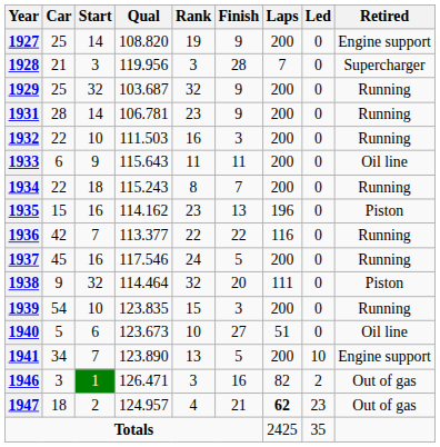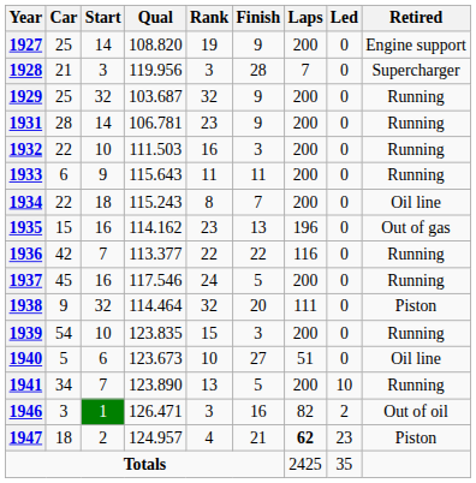1933 | Retired: Oil line -> Running
1934 | Retired: Running -> Oil line
1935 | Retired: Piston -> Out of gas
1941 | Retired: Engine support -> Running
1946 | Retired: Out of gas -> Out of oil
1947 | Retired: Out of gas -> Piston
